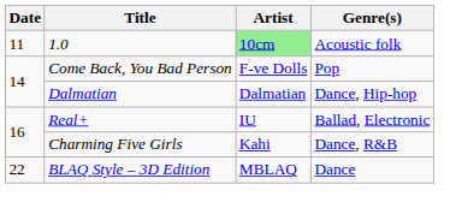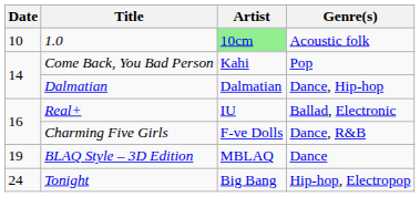1.0 | Date: 11 -> 10
Come Back, You Bad Person | Artist: F-ve Dolls -> Kahi
Charming Five Girls | Artist: Kahi -> F-ve Dolls
BLAQ Style – 3D Edition | Date: 22 -> 19
+ row: 24 | Tonight | Big Bang | Hip-hop, Electropop
